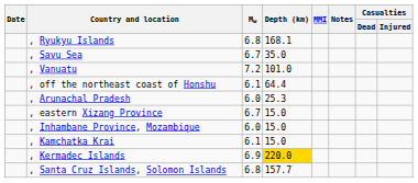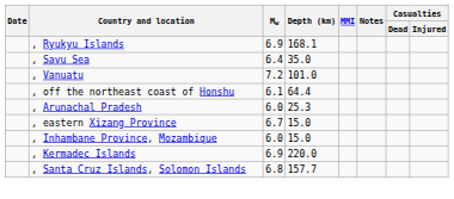, Ryukyu Islands | Mw: 6.8 -> 6.9
, Savu Sea | Mw: 6.7 -> 6.4
- row: , Kamchatka Krai | 6.1 | 15.0
, Kermadec Islands | Depth (km): gold background -> no background
